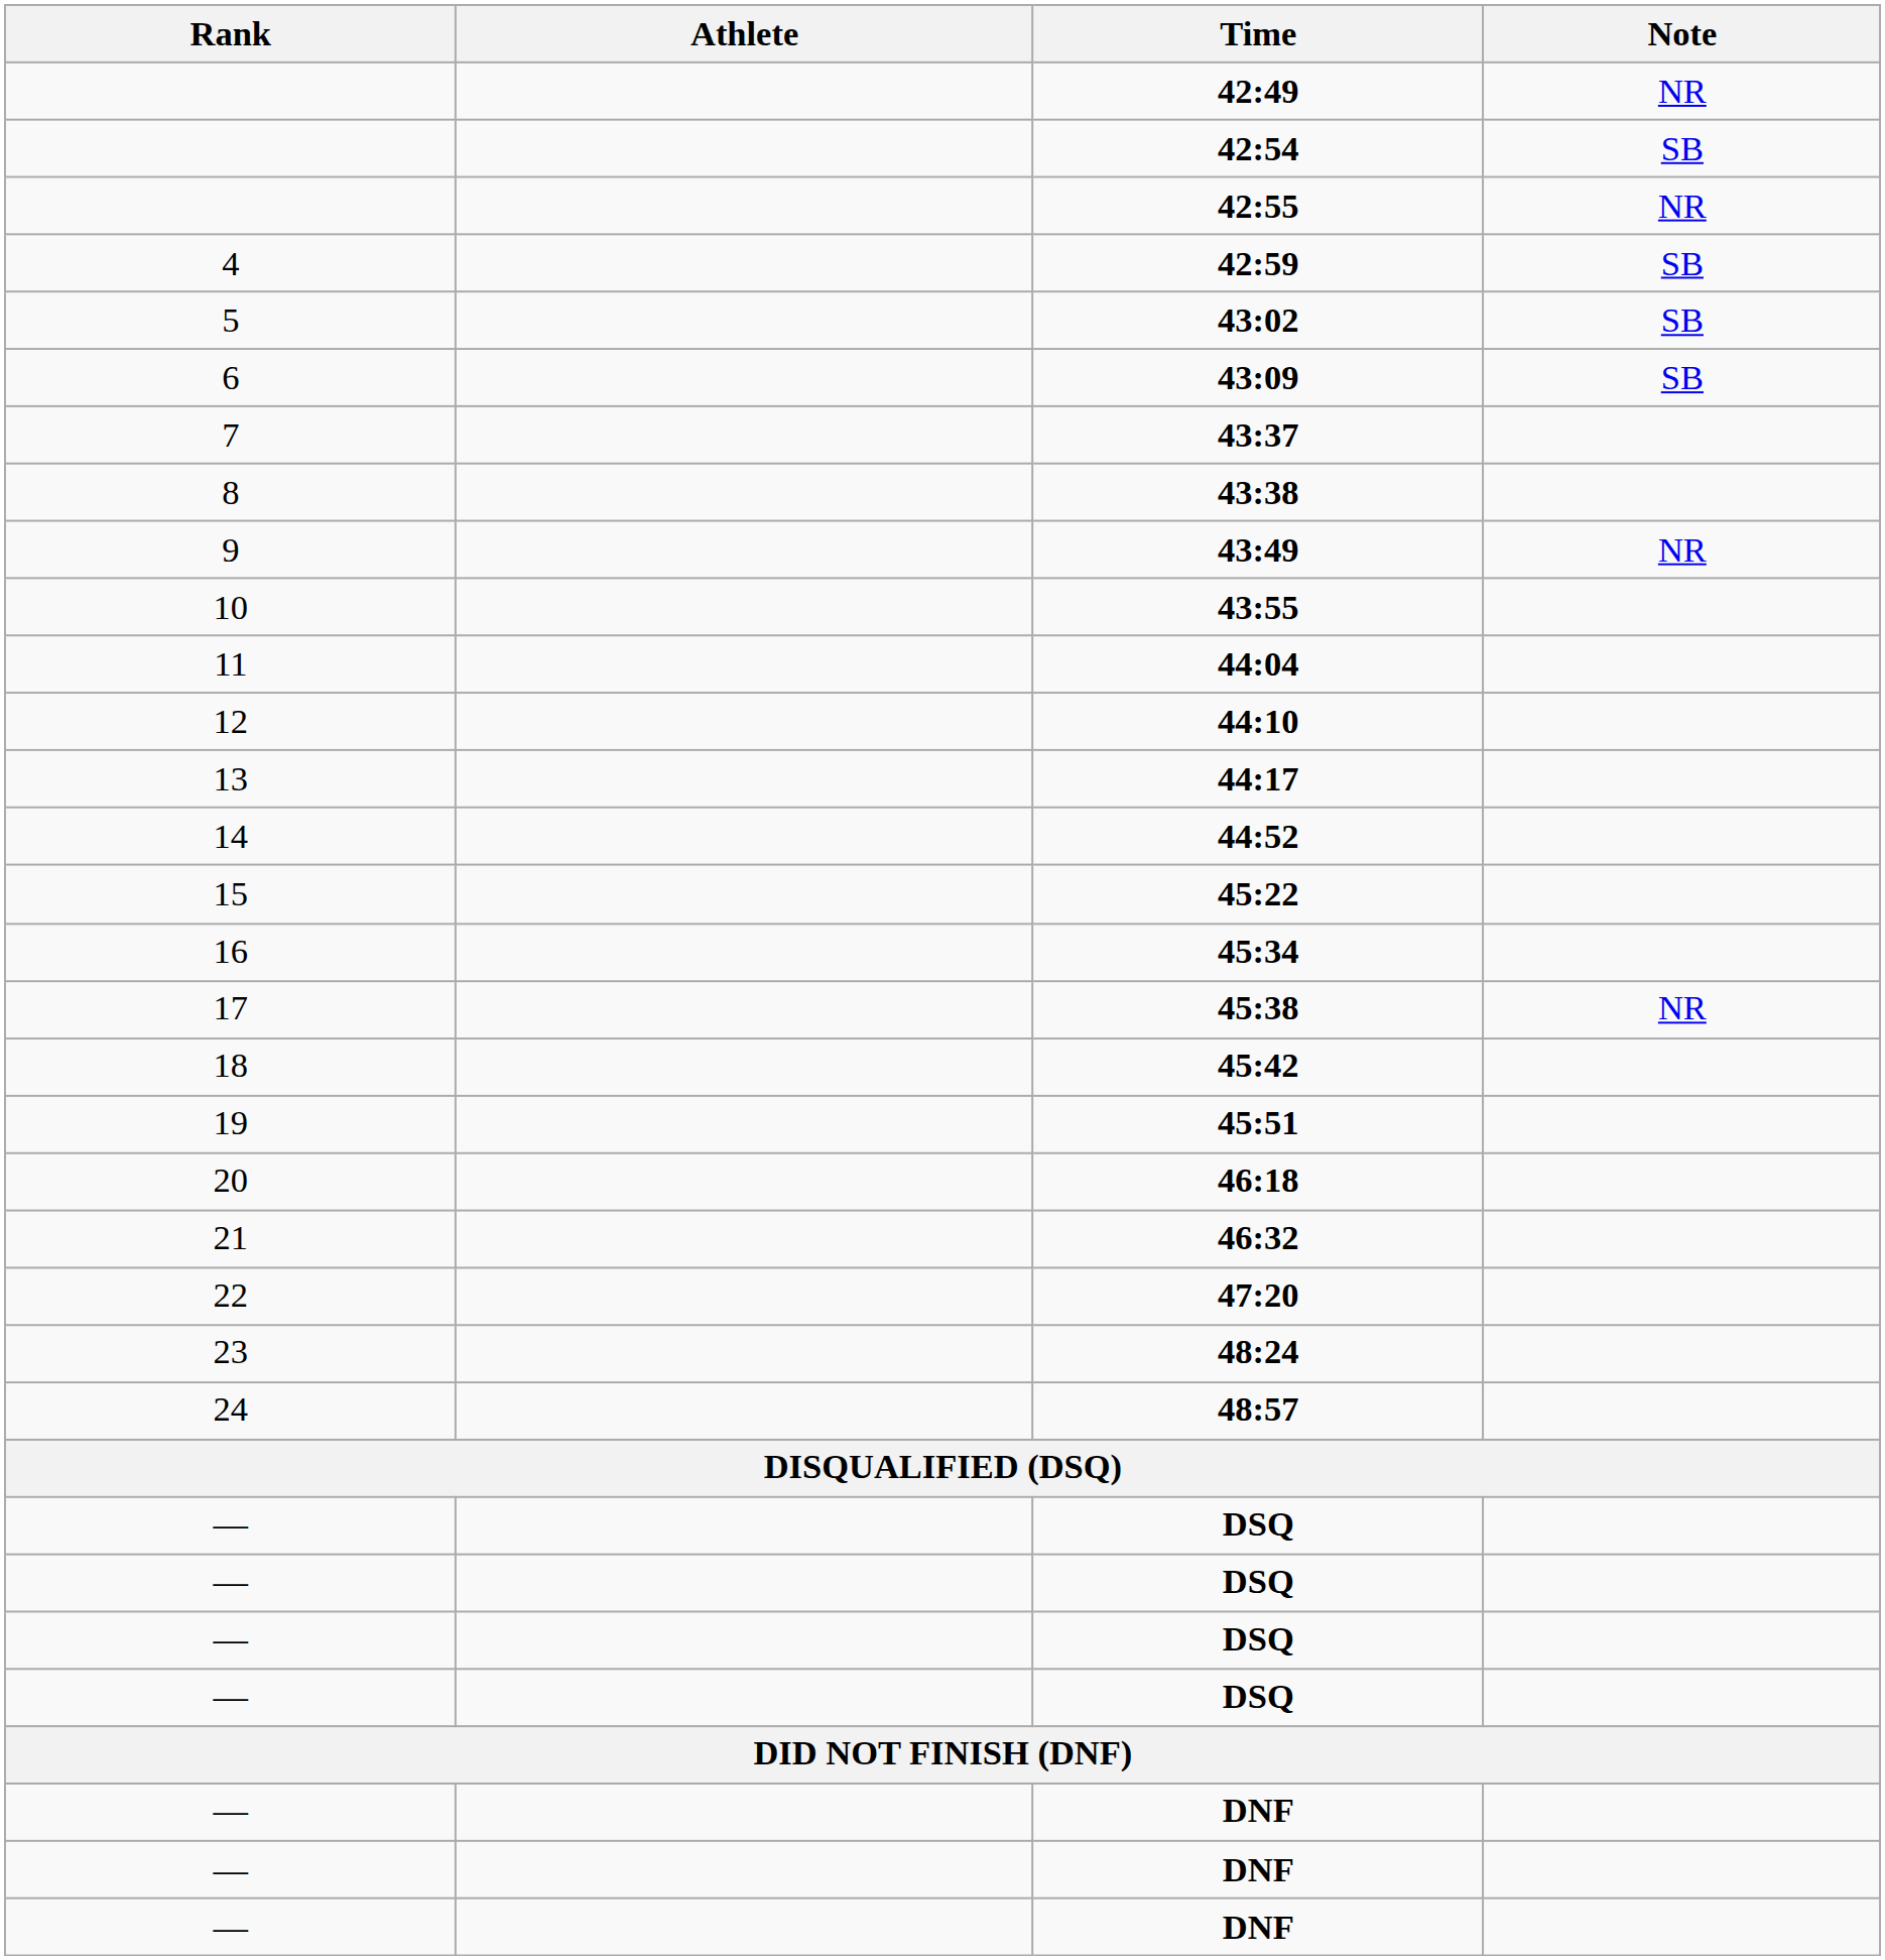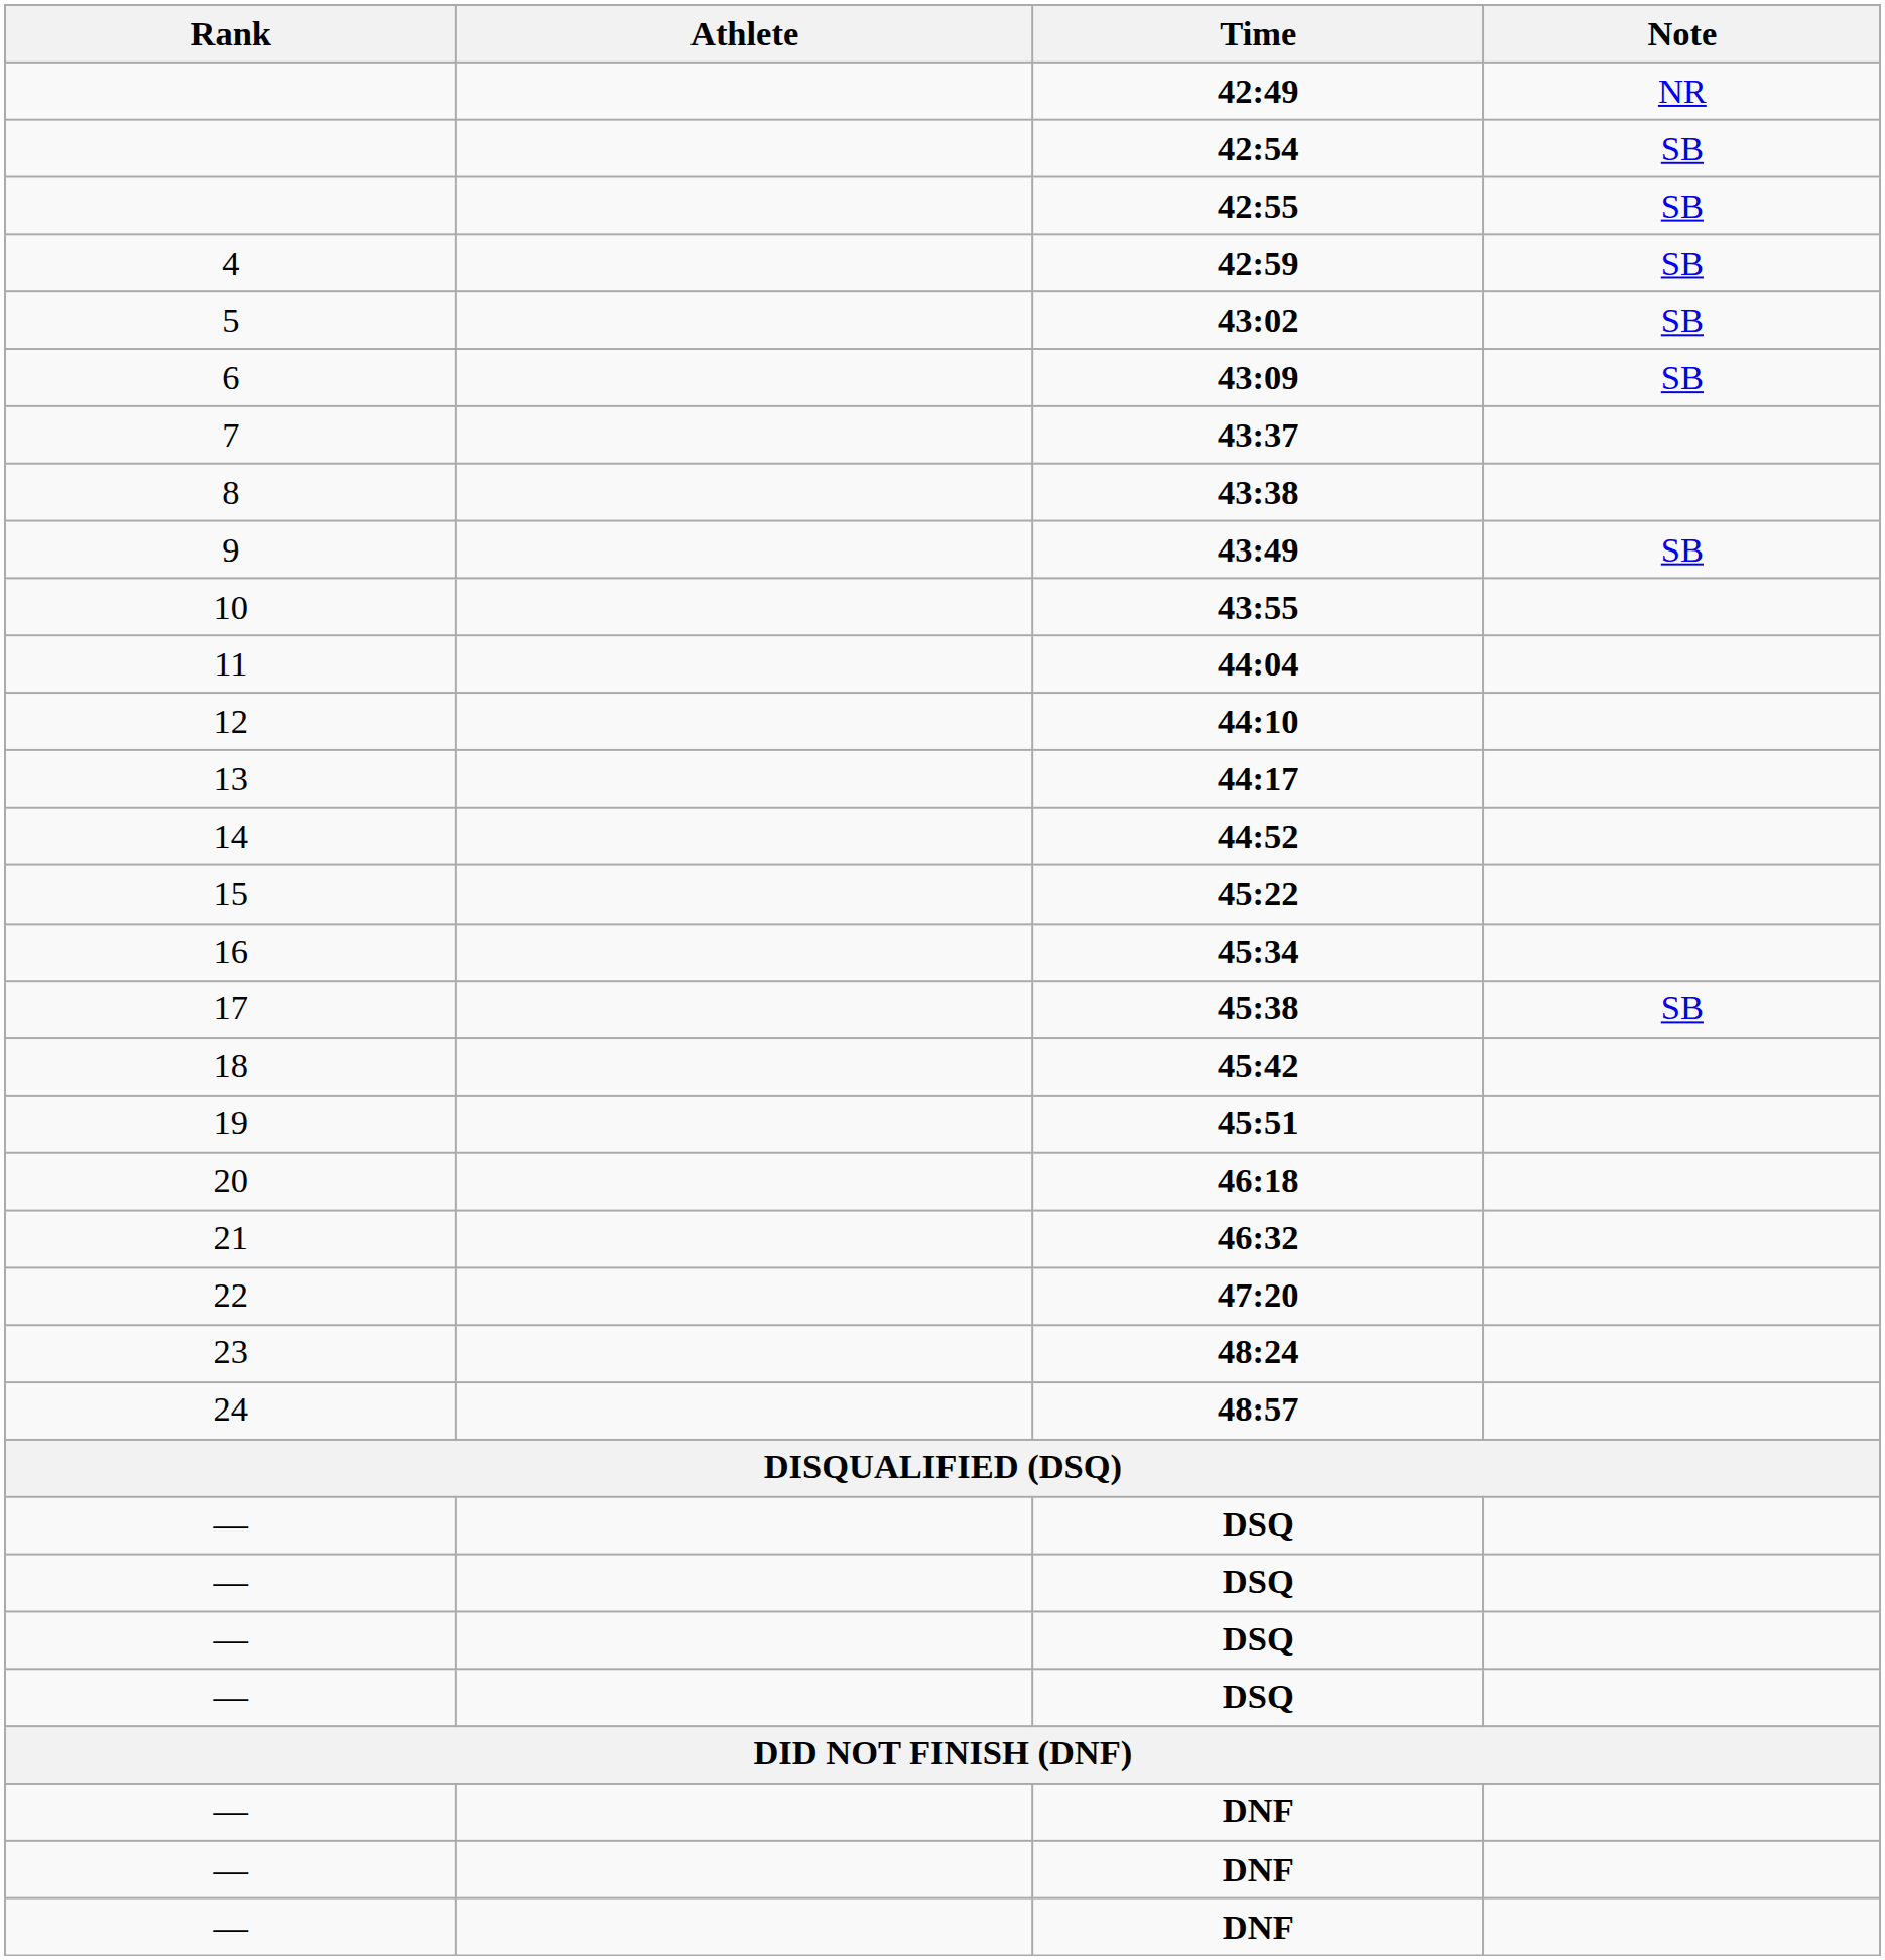42:55 | Note: NR -> SB
43:49 | Note: NR -> SB
45:38 | Note: NR -> SB
